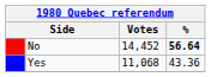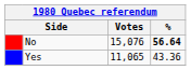No | Votes: 14,452 -> 15,076
Yes | Votes: 11,068 -> 11,065
